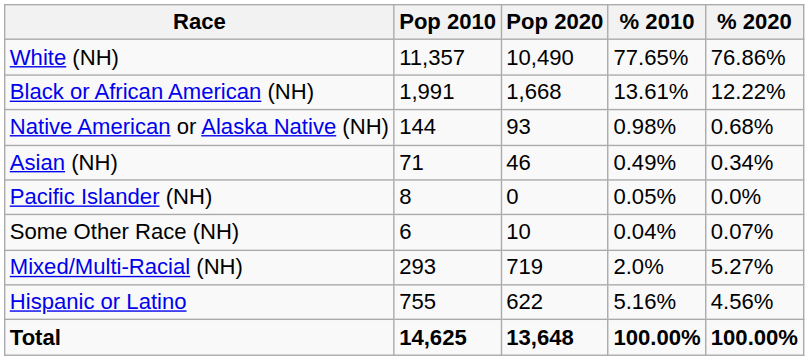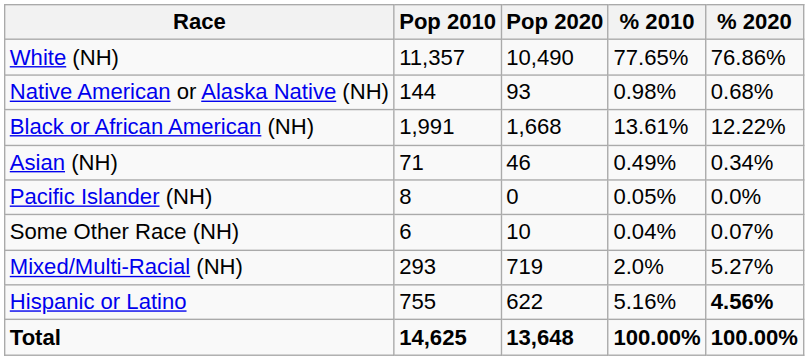rows swapped: Black or African American (NH) <-> Native American or Alaska Native (NH)
Hispanic or Latino | % 2020: normal -> bold
